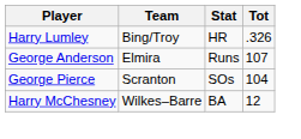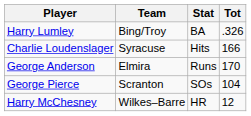Harry Lumley | Stat: HR -> BA
+ row: Charlie Loudenslager | Syracuse | Hits | 166
George Anderson | Tot: 107 -> 170
Harry McChesney | Stat: BA -> HR
